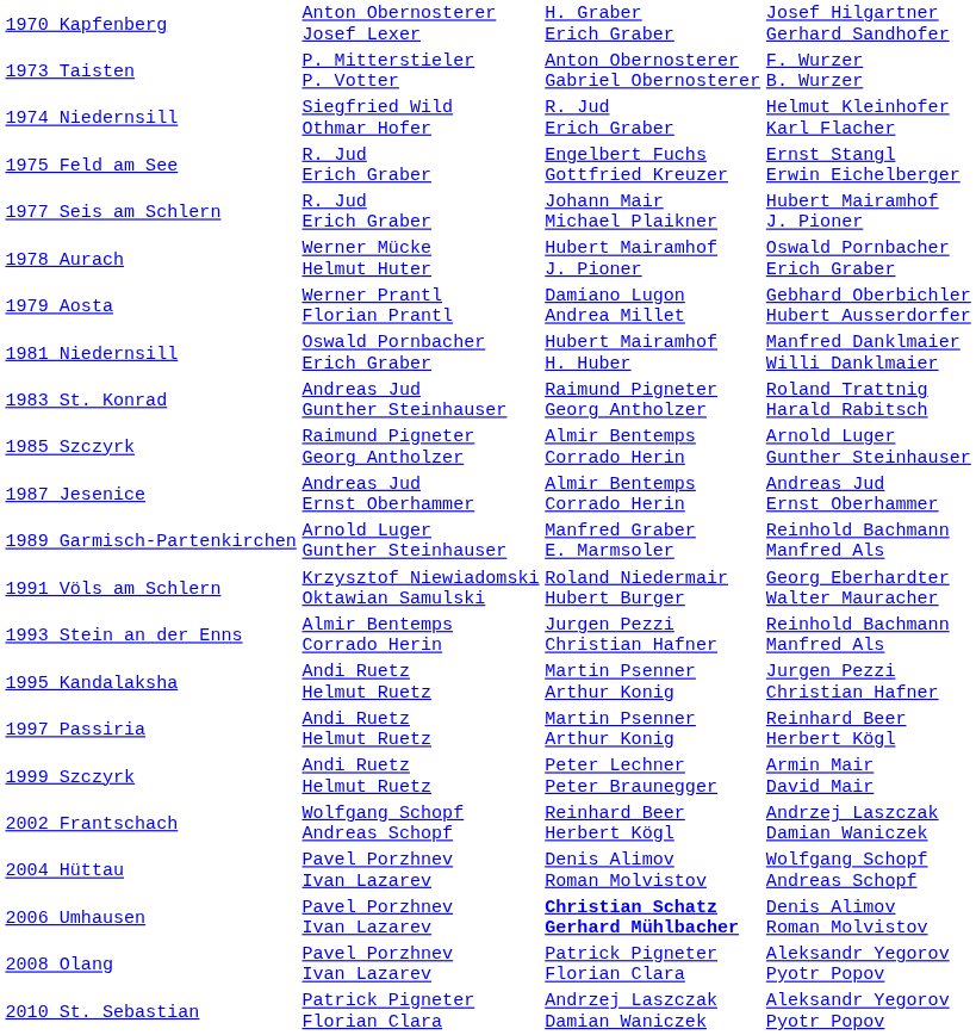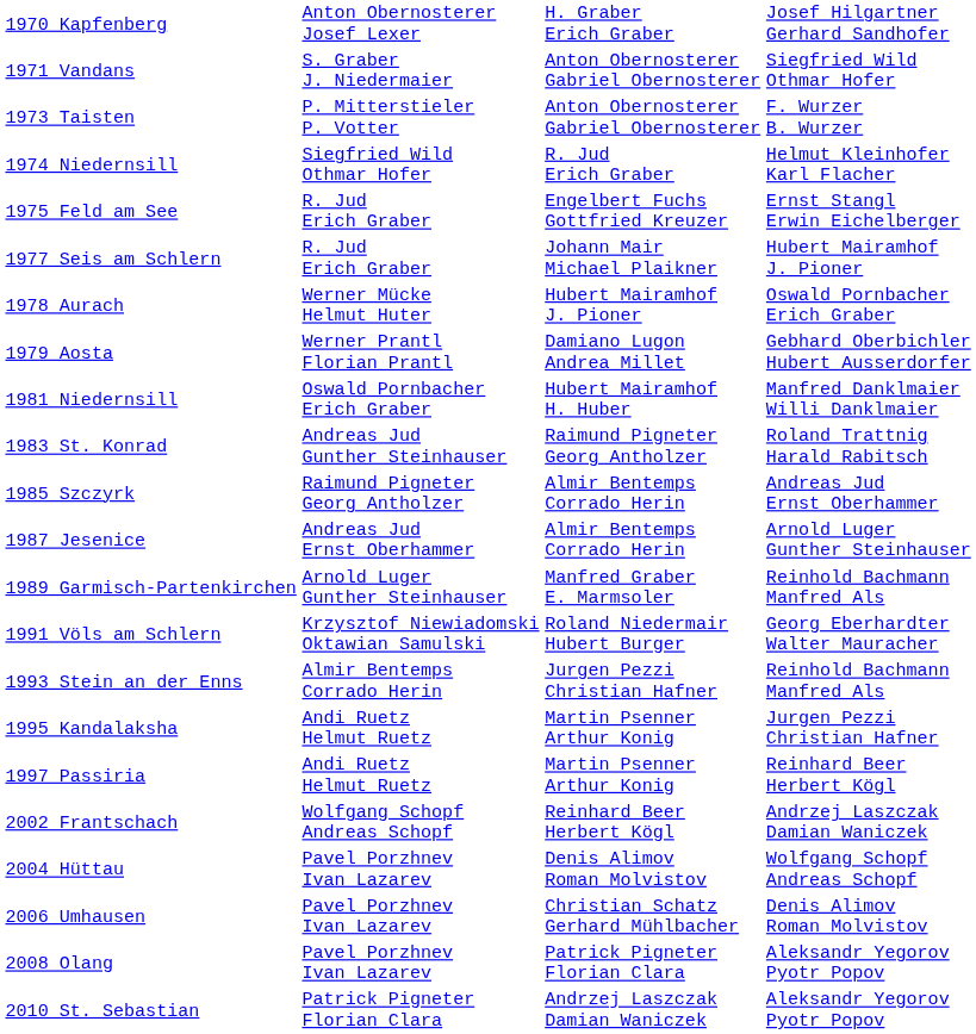+ row: 1971 Vandans | S. Graber J. Niedermaier | Anton Obernosterer Gabriel Obernosterer | Siegfried Wild Othmar Hofer
1985 Szczyrk | column 4: Arnold Luger Gunther Steinhauser -> Andreas Jud Ernst Oberhammer
1987 Jesenice | column 4: Andreas Jud Ernst Oberhammer -> Arnold Luger Gunther Steinhauser
- row: 1999 Szczyrk | Andi Ruetz Helmut Ruetz | Peter Lechner Peter Braunegger | Armin Mair David Mair
2006 Umhausen | column 3: bold -> normal
